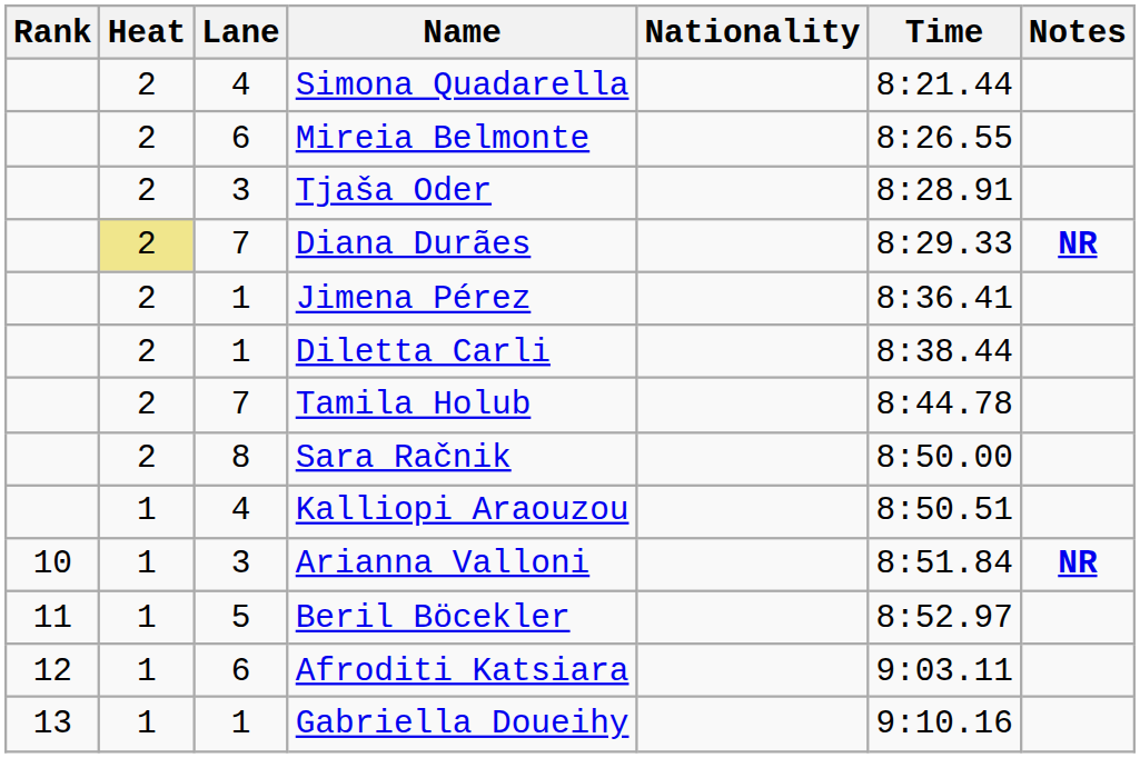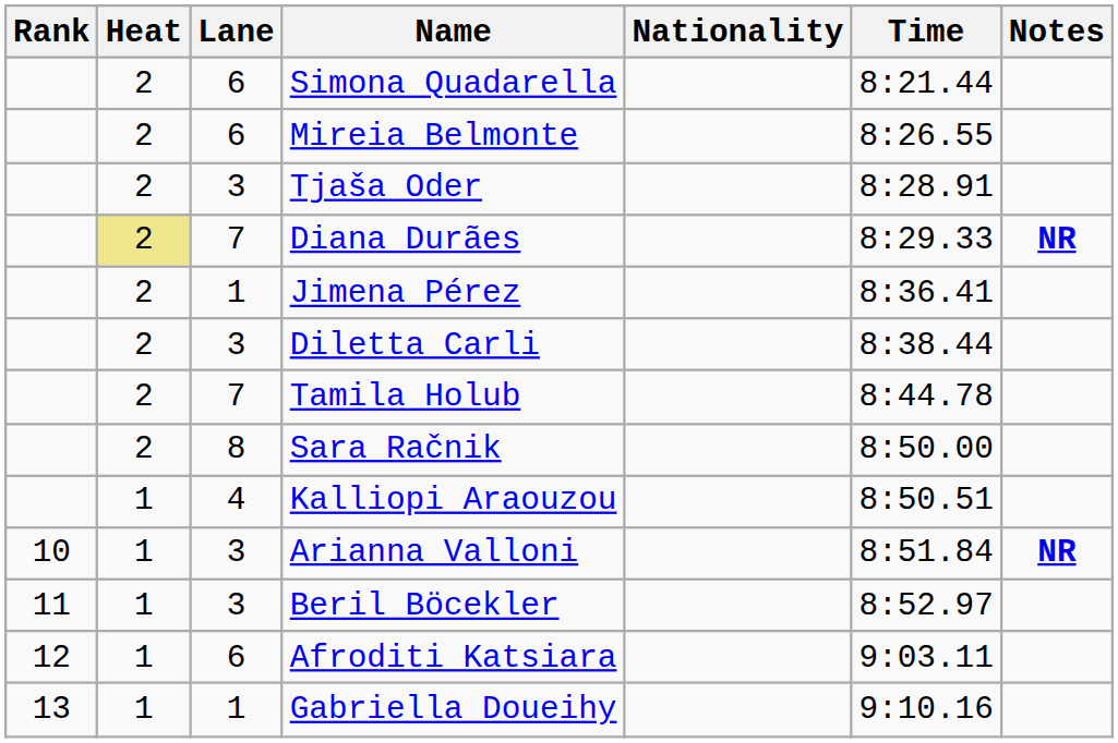Simona Quadarella | Lane: 4 -> 6
Diletta Carli | Lane: 1 -> 3
Beril Böcekler | Lane: 5 -> 3
